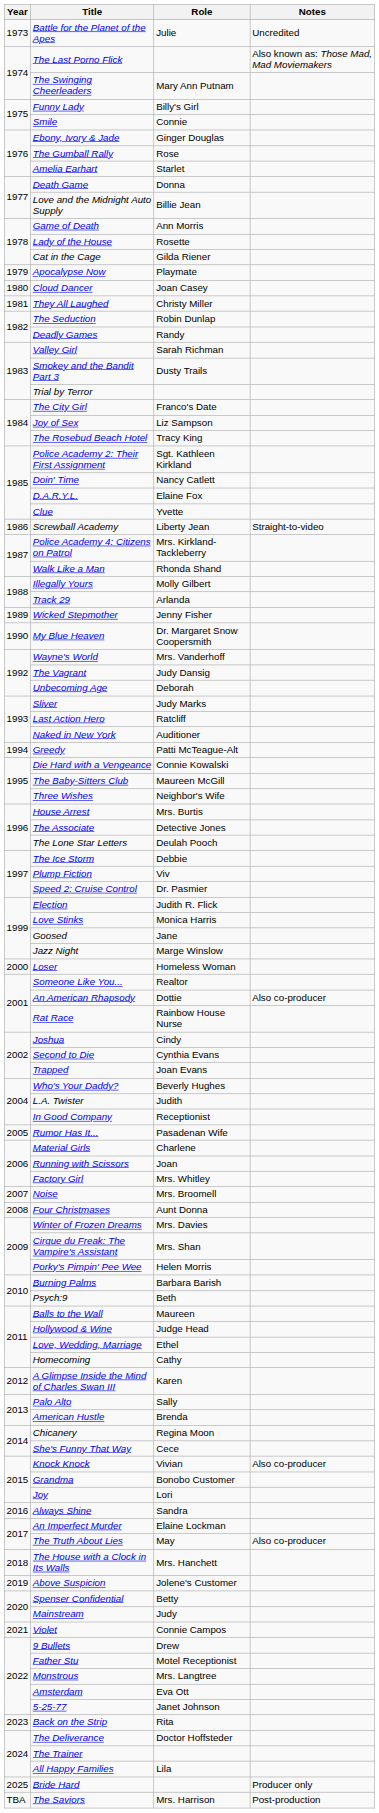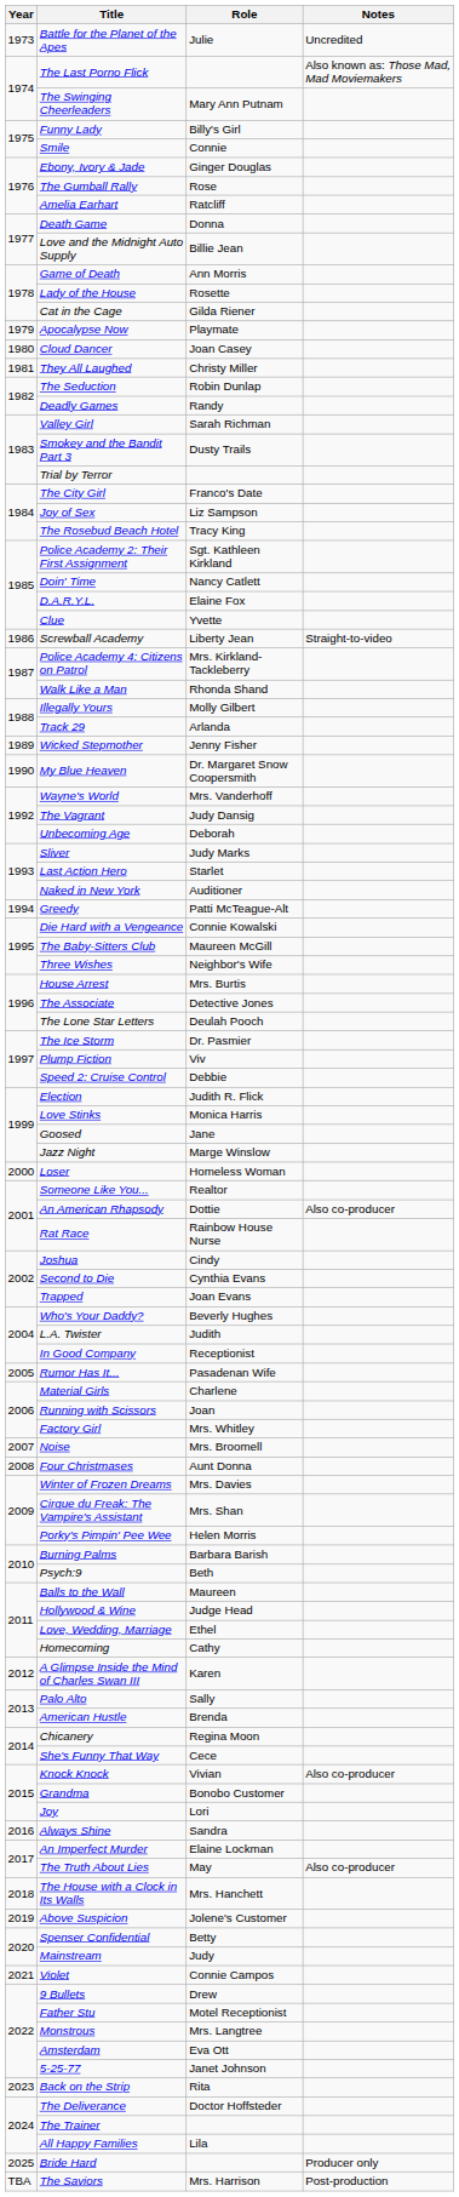Amelia Earhart | Role: Starlet -> Ratcliff
Last Action Hero | Role: Ratcliff -> Starlet
The Ice Storm | Role: Debbie -> Dr. Pasmier
Speed 2: Cruise Control | Role: Dr. Pasmier -> Debbie
